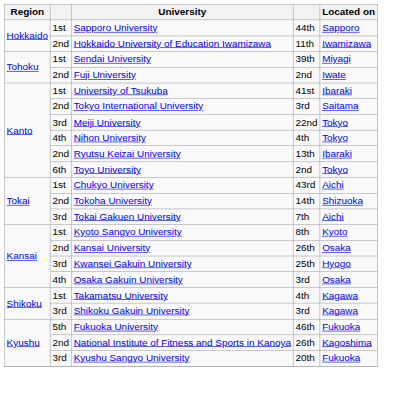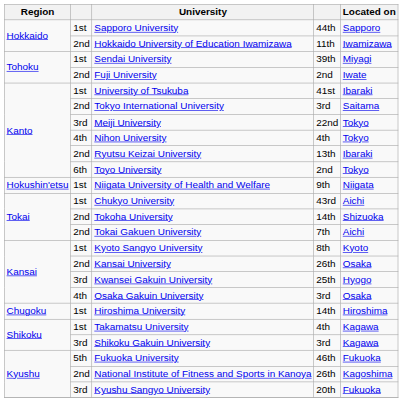+ row: Hokushin'etsu | 1st | Niigata University of Health and Welfare | 9th | Niigata
Tokai Gakuen University | column 2: 3rd -> 2nd
+ row: Chugoku | 1st | Hiroshima University | 14th | Hiroshima
